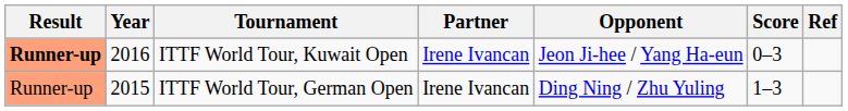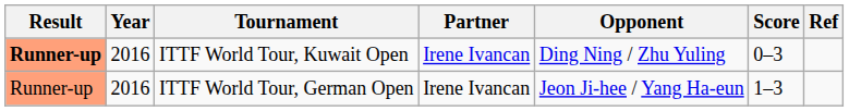ITTF World Tour, Kuwait Open | Opponent: Jeon Ji-hee / Yang Ha-eun -> Ding Ning / Zhu Yuling
ITTF World Tour, German Open | Year: 2015 -> 2016
ITTF World Tour, German Open | Opponent: Ding Ning / Zhu Yuling -> Jeon Ji-hee / Yang Ha-eun
